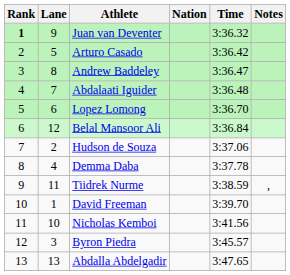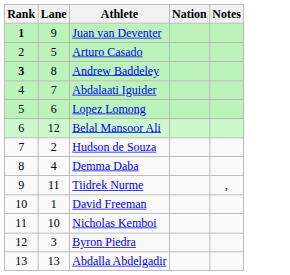- column: Time | 3:36.32 | 3:36.42 | 3:36.47 | 3:36.48 | 3:36.70 | 3:36.84 | 3:37.06 | 3:37.78 | 3:38.59 | 3:39.70 | 3:41.56 | 3:45.57 | 3:47.65
Andrew Baddeley | Rank: normal -> bold
